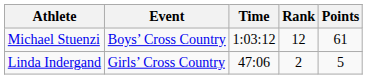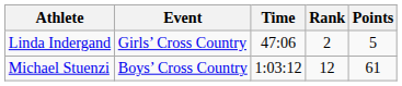rows swapped: Michael Stuenzi <-> Linda Indergand
